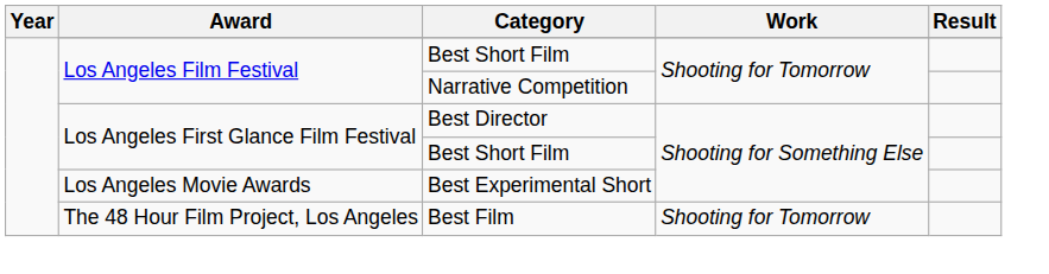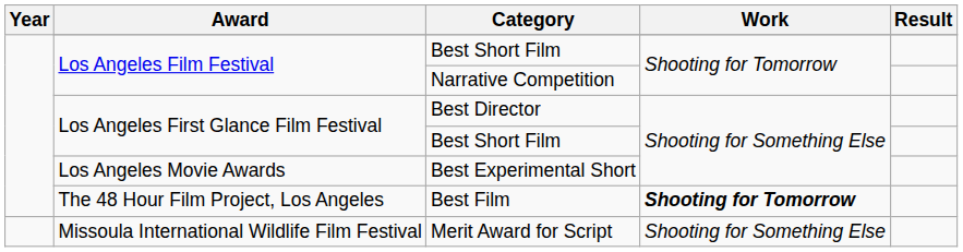Best Film | Work: normal -> bold
+ row: Missoula International Wildlife Film Festival | Merit Award for Script | Shooting for Something Else
